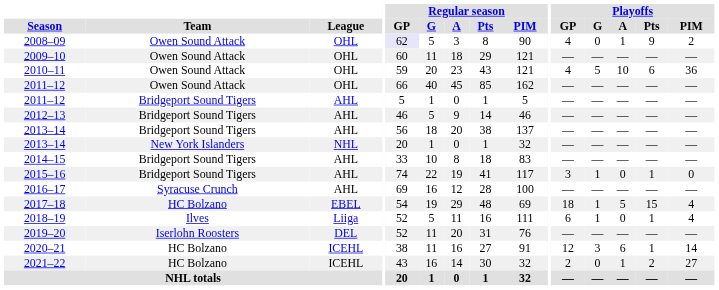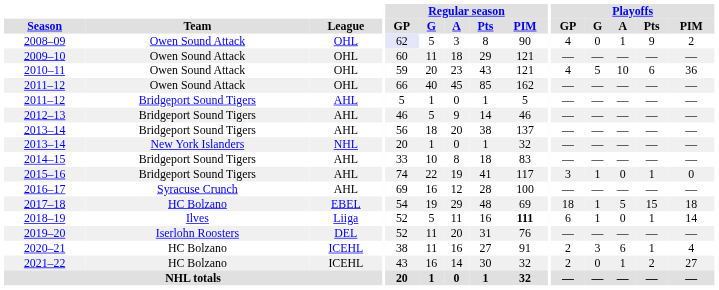2017–18 | Playoffs / PIM: 4 -> 18
2018–19 | Regular season / PIM: normal -> bold
2018–19 | Playoffs / PIM: 4 -> 14
2020–21 | Playoffs / GP: 12 -> 2
2020–21 | Playoffs / PIM: 14 -> 4
